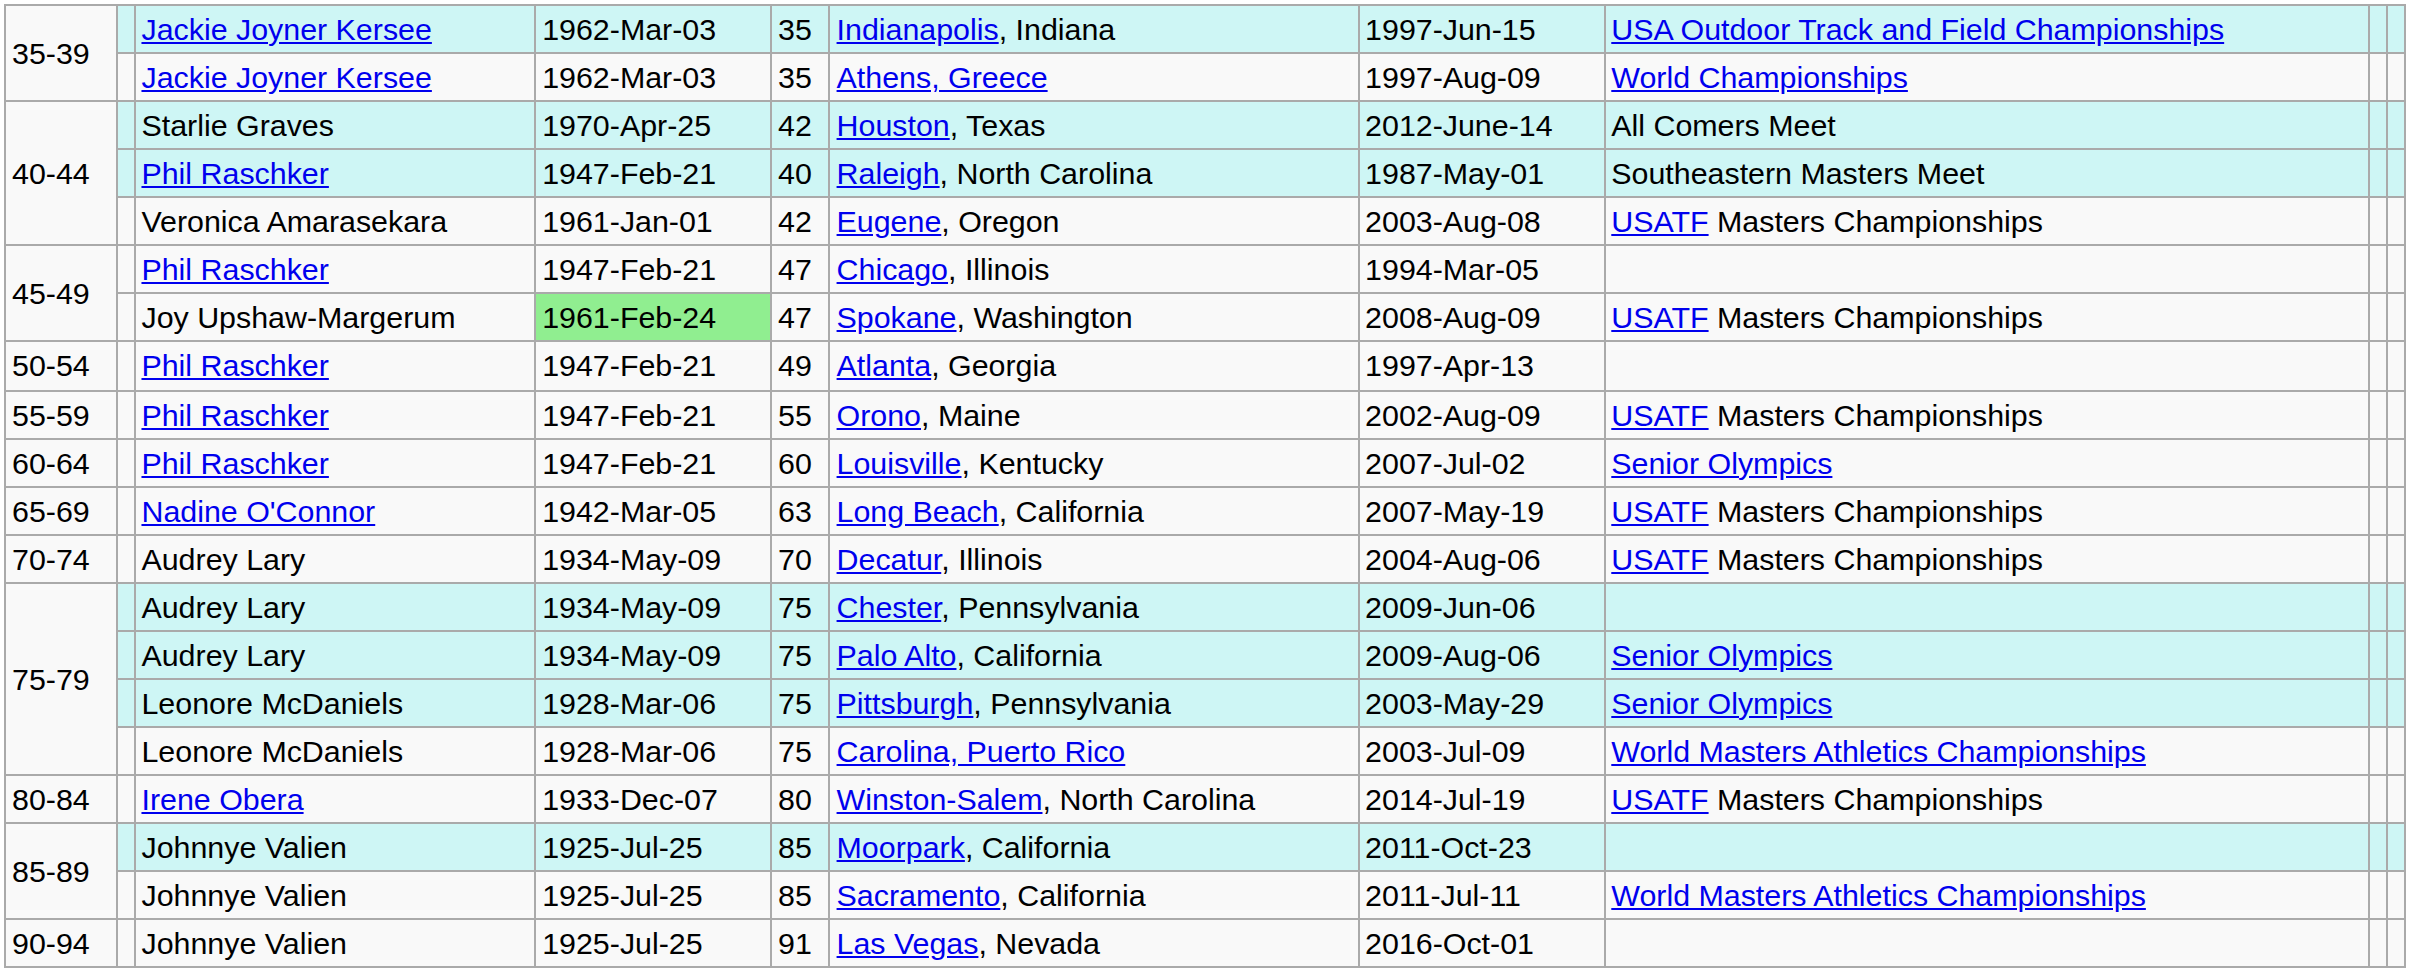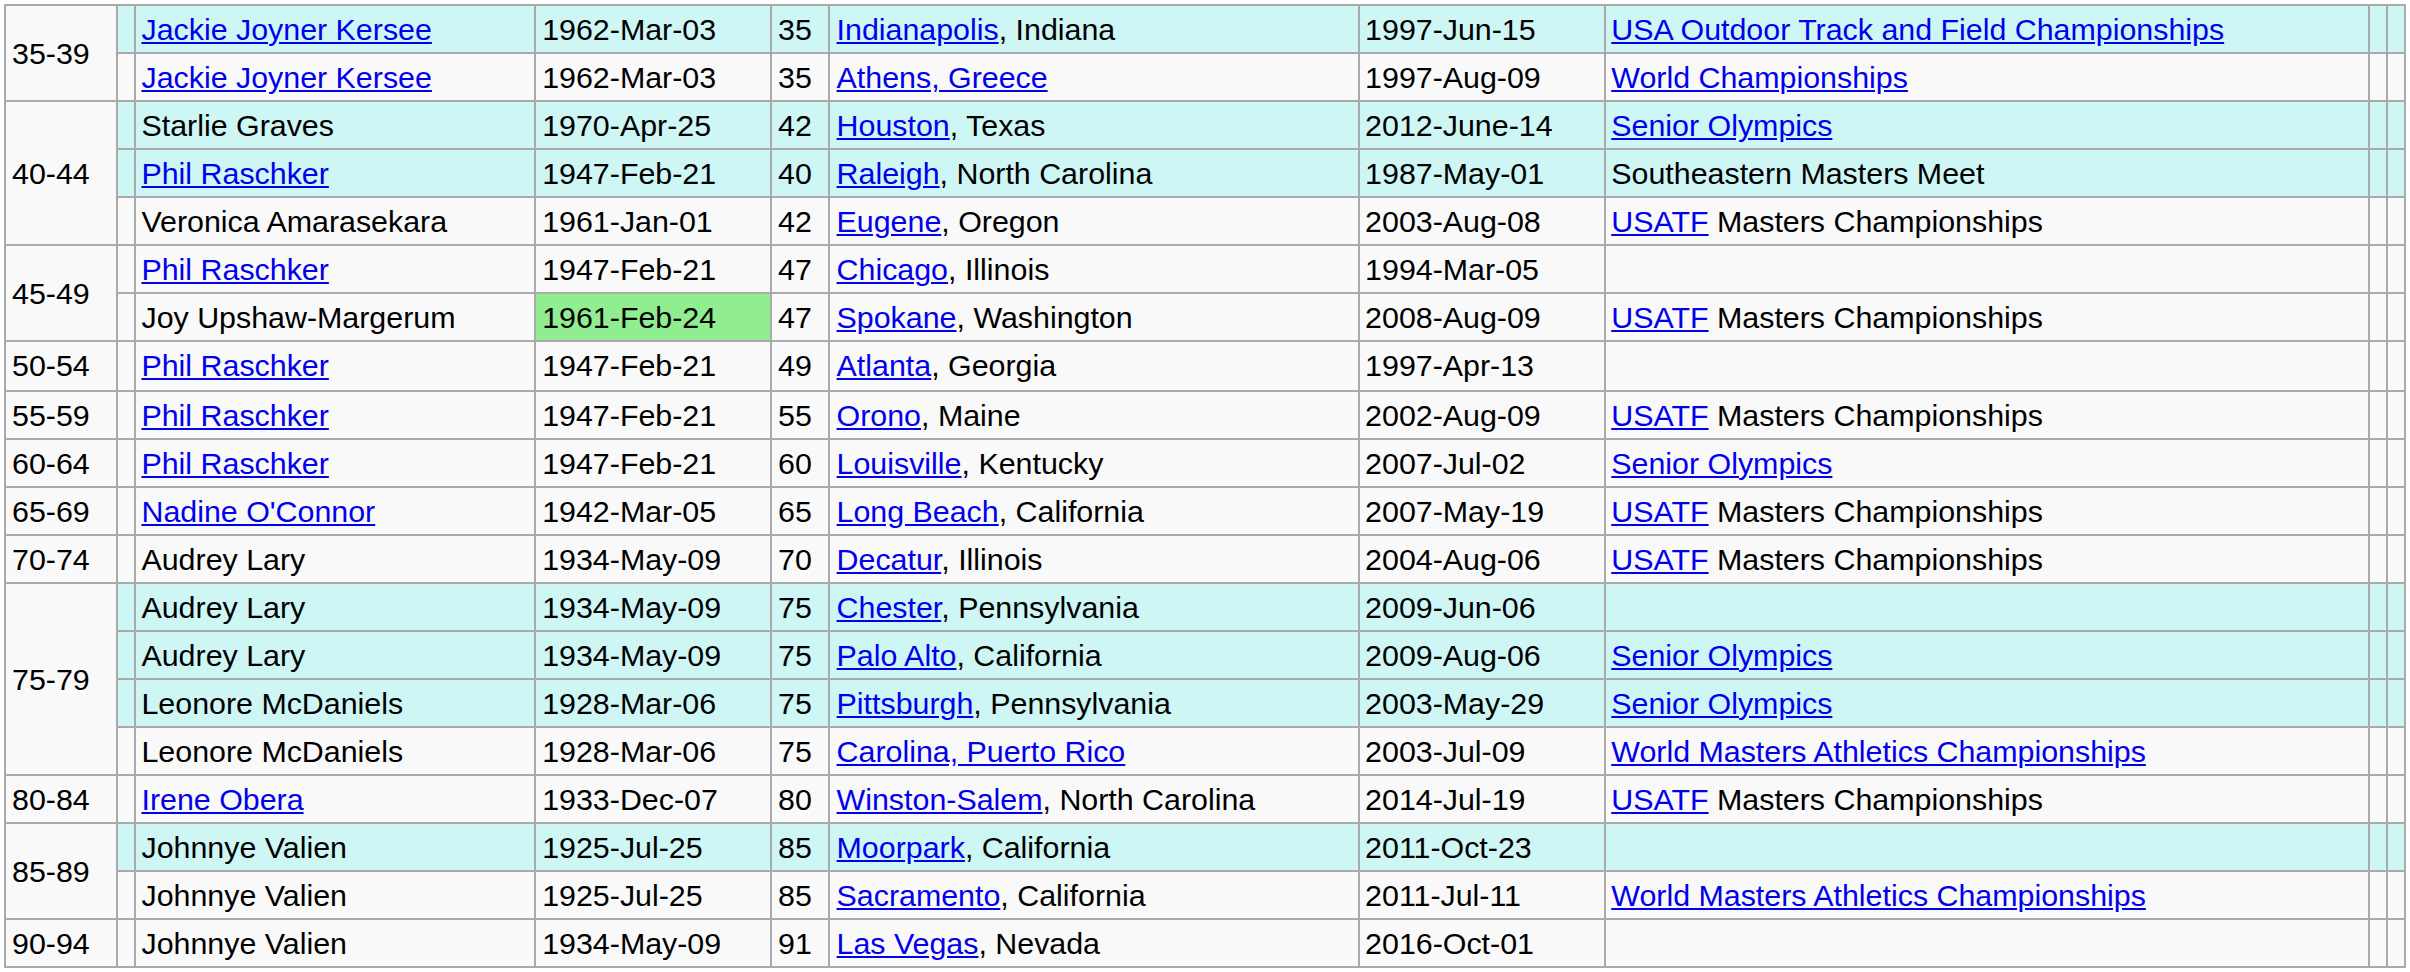40-44 / Starlie Graves | column 8: All Comers Meet -> Senior Olympics
65-69 | column 5: 63 -> 65
90-94 | column 4: 1925-Jul-25 -> 1934-May-09
